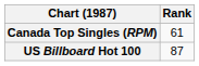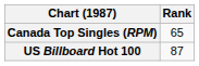Canada Top Singles (RPM) | Rank: 61 -> 65
